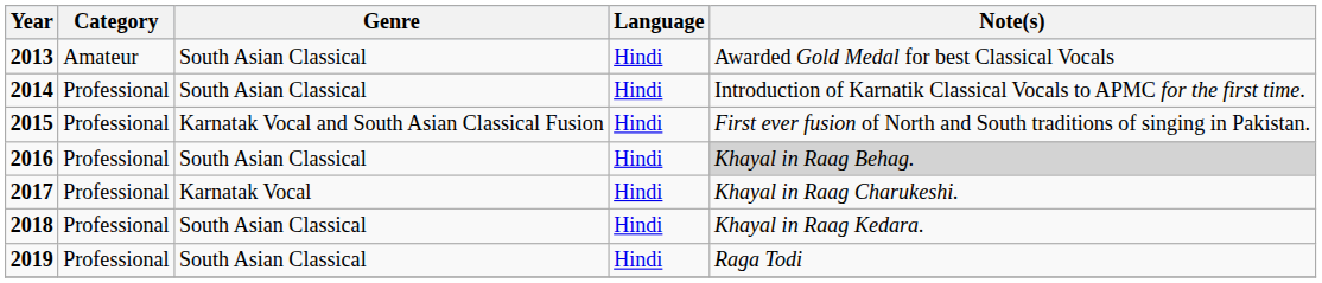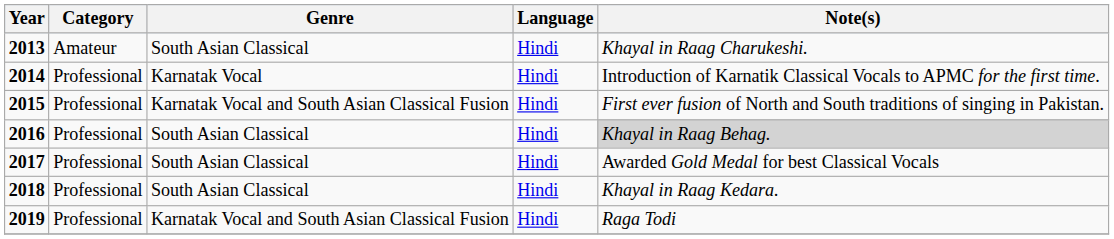2013 | Note(s): Awarded Gold Medal for best Classical Vocals -> Khayal in Raag Charukeshi.
2014 | Genre: South Asian Classical -> Karnatak Vocal
2017 | Genre: Karnatak Vocal -> South Asian Classical
2017 | Note(s): Khayal in Raag Charukeshi. -> Awarded Gold Medal for best Classical Vocals
2019 | Genre: South Asian Classical -> Karnatak Vocal and South Asian Classical Fusion
